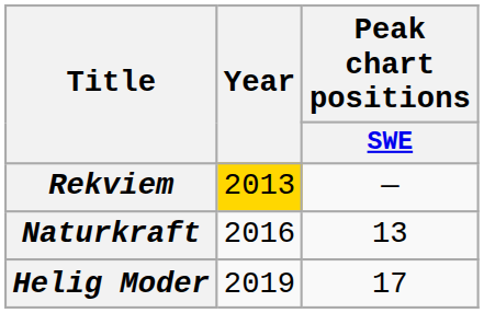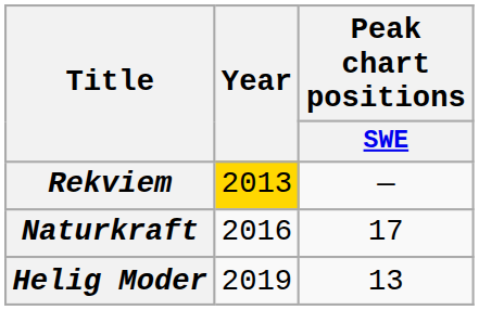Naturkraft | Peak chart positions / SWE: 13 -> 17
Helig Moder | Peak chart positions / SWE: 17 -> 13
